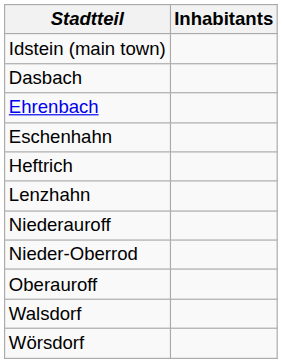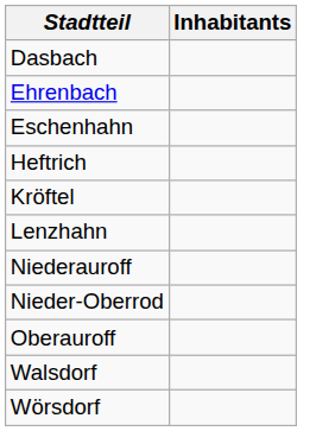- row: Idstein (main town)
+ row: Kröftel
